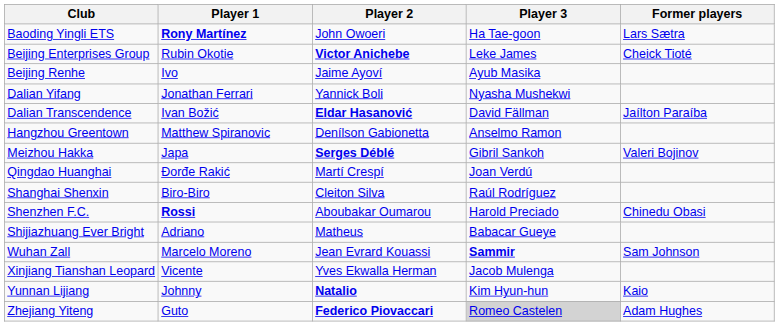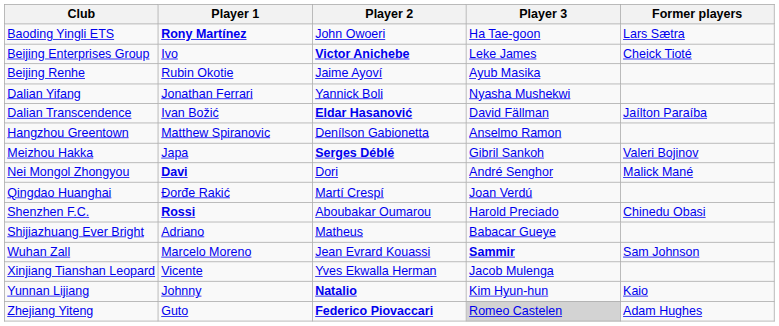Beijing Enterprises Group | Player 1: Rubin Okotie -> Ivo
Beijing Renhe | Player 1: Ivo -> Rubin Okotie
+ row: Nei Mongol Zhongyou | Davi | Dori | André Senghor | Malick Mané
- row: Shanghai Shenxin | Biro-Biro | Cleiton Silva | Raúl Rodríguez
